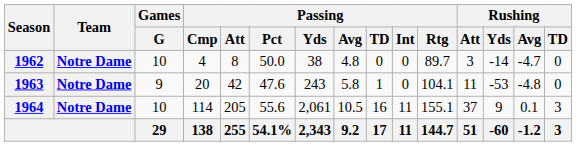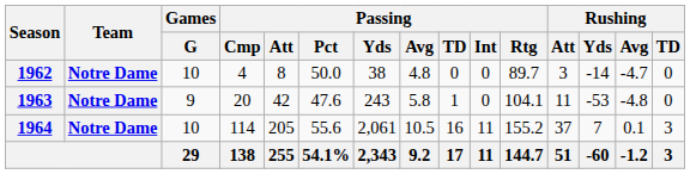1964 | Passing / Rtg: 155.1 -> 155.2
1964 | Rushing / Yds: 9 -> 7
